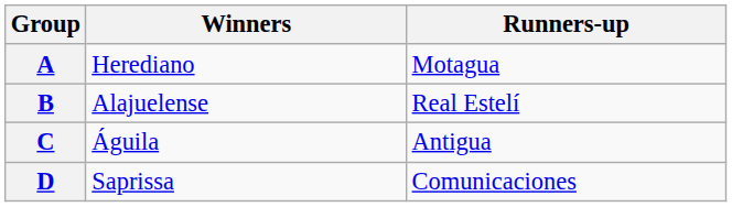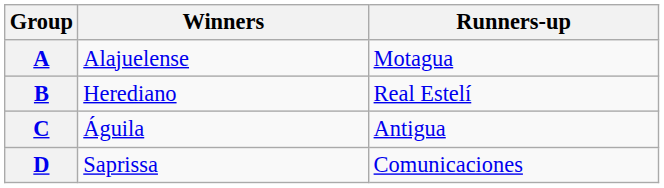A | Winners: Herediano -> Alajuelense
B | Winners: Alajuelense -> Herediano
